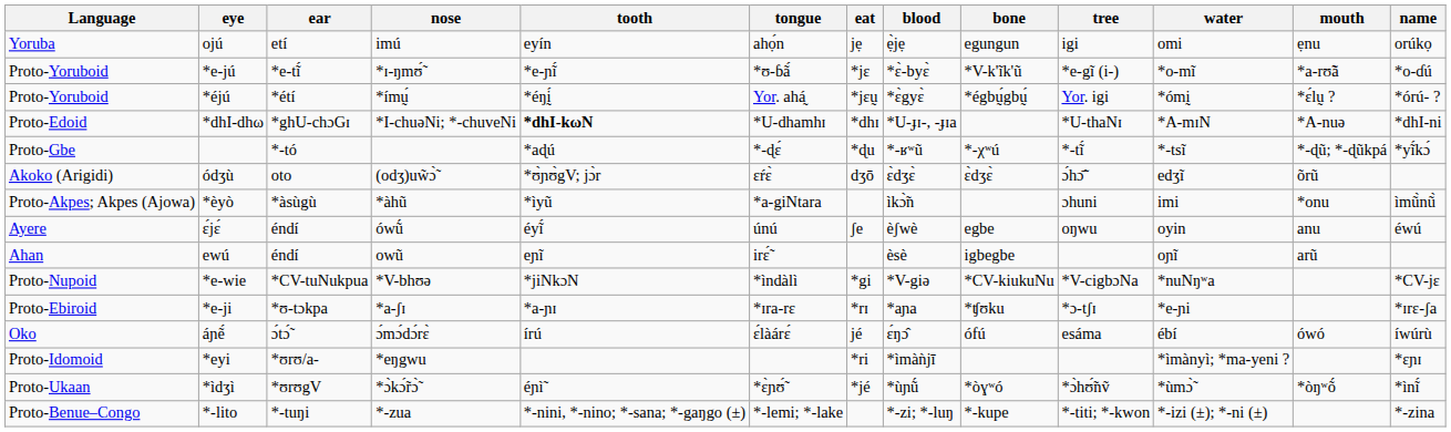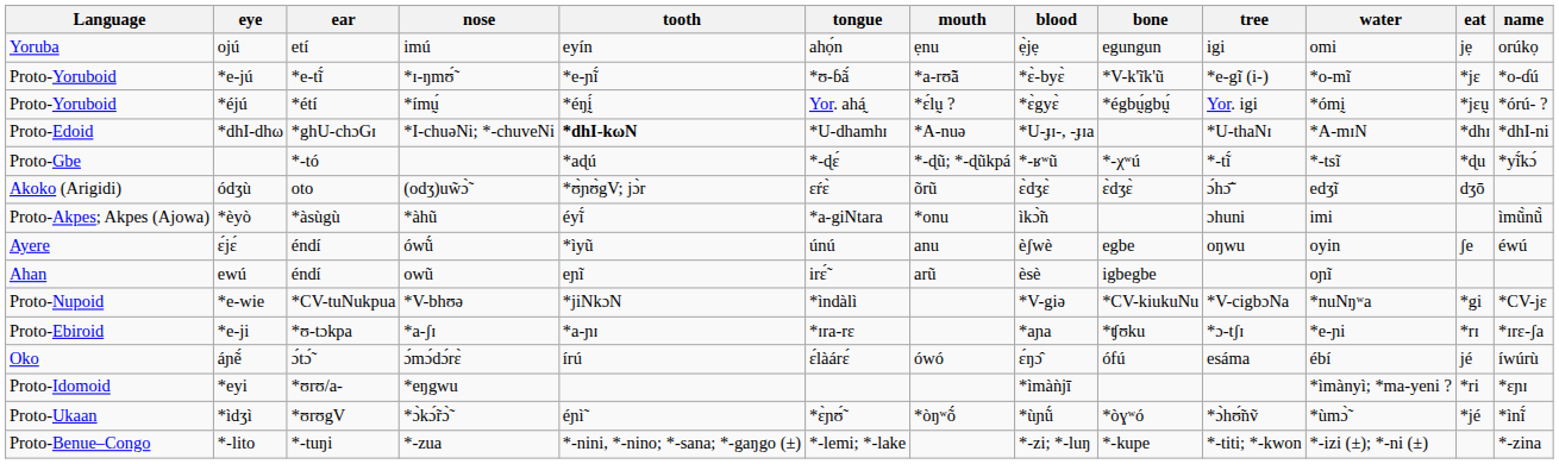columns swapped: mouth <-> eat
*èyò | tooth: *ìyũ -> éyĩ́
ɛ́jɛ́ | tooth: éyĩ́ -> *ìyũ
